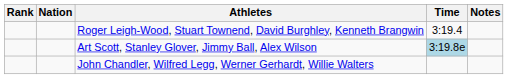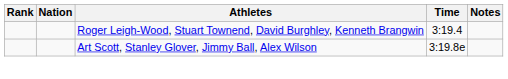Art Scott, Stanley Glover, Jimmy Ball, Alex Wilson | Time: lightblue background -> no background
- row: John Chandler, Wilfred Legg, Werner Gerhardt, Willie Walters
